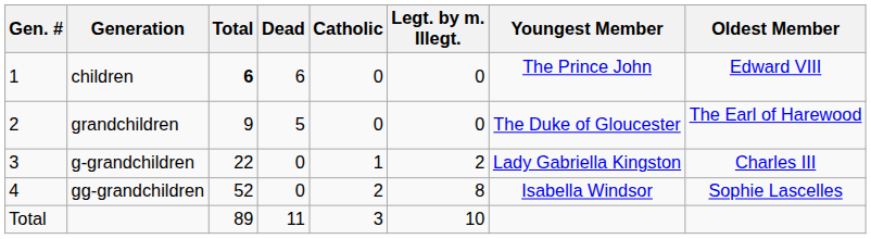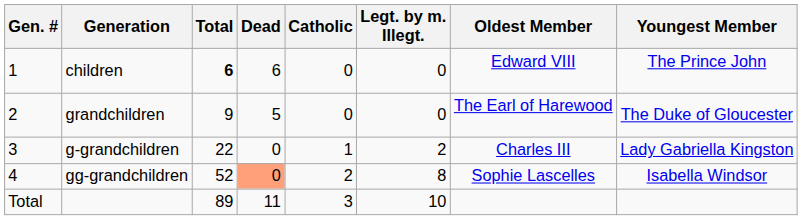columns swapped: Oldest Member <-> Youngest Member
gg-grandchildren | Dead: no background -> lightsalmon background
